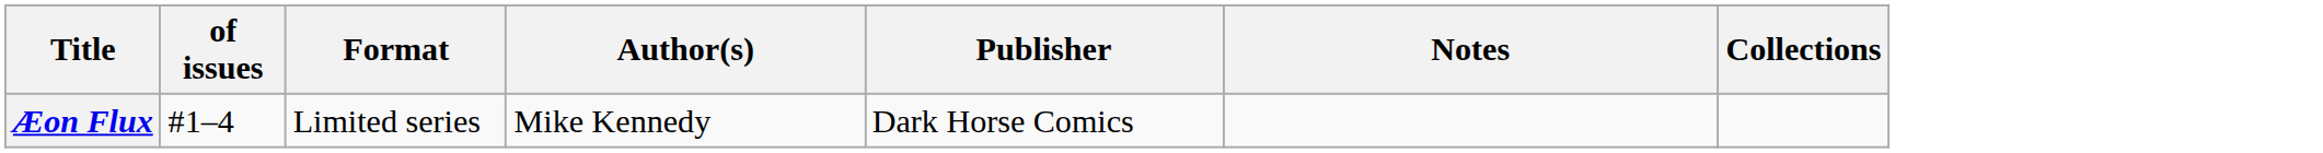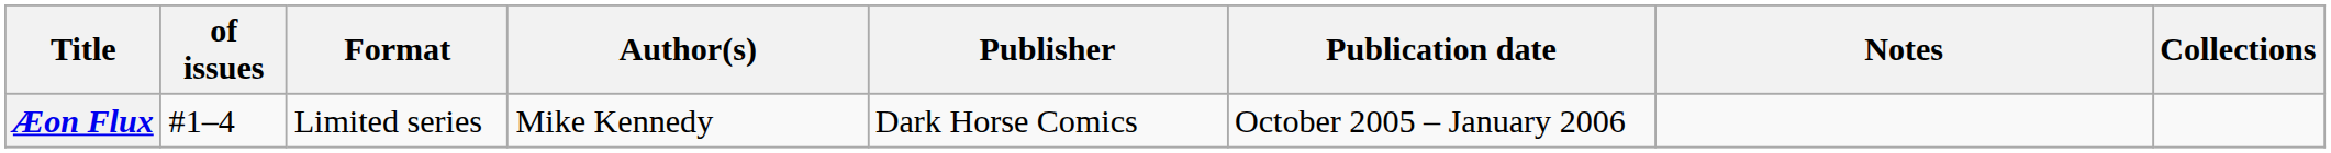+ column: Publication date | October 2005 – January 2006
